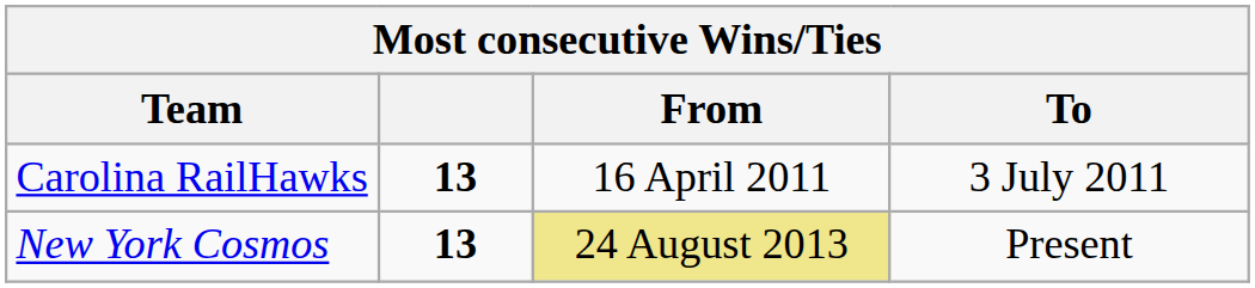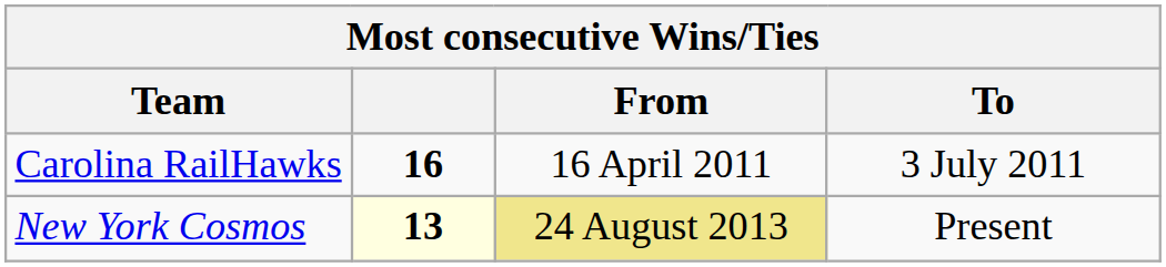Carolina RailHawks | column 2: 13 -> 16
New York Cosmos | column 2: no background -> lightyellow background
